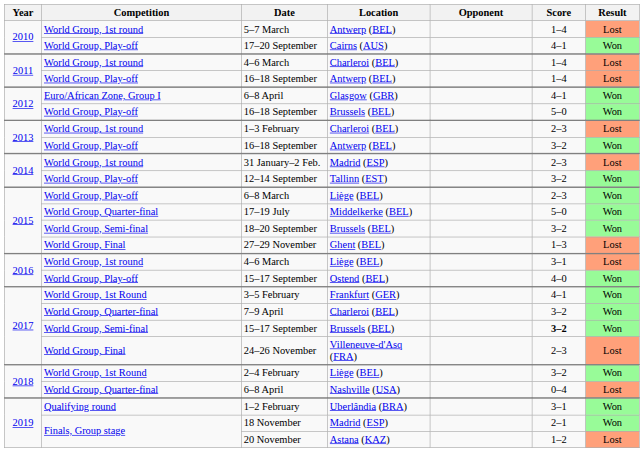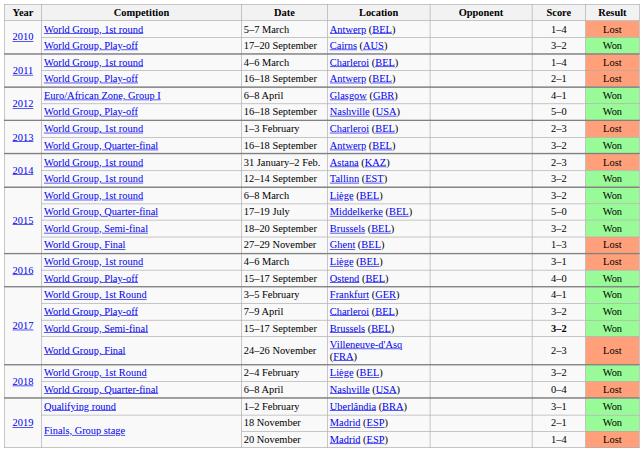17–20 September | Score: 4–1 -> 3–2
2011 / 16–18 September | Score: 1–4 -> 2–1
2012 / 16–18 September | Location: Brussels (BEL) -> Nashville (USA)
2013 / 16–18 September | Competition: World Group, Play-off -> World Group, Quarter-final
31 January–2 Feb. | Location: Madrid (ESP) -> Astana (KAZ)
12–14 September | Competition: World Group, Play-off -> World Group, 1st round
6–8 March | Competition: World Group, Play-off -> World Group, 1st round
6–8 March | Score: 2–3 -> 3–2
7–9 April | Competition: World Group, Quarter-final -> World Group, Play-off
20 November | Location: Astana (KAZ) -> Madrid (ESP)
20 November | Score: 1–2 -> 1–4
